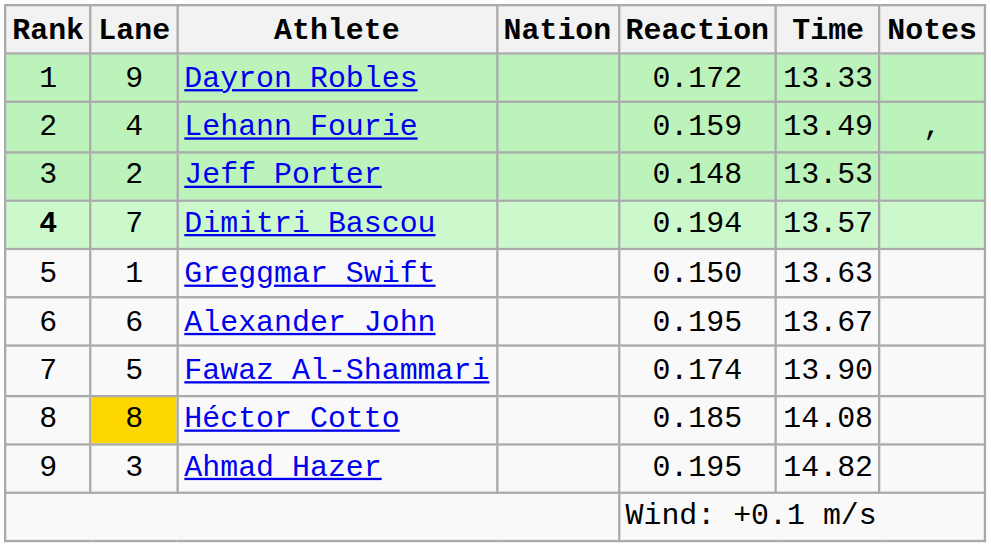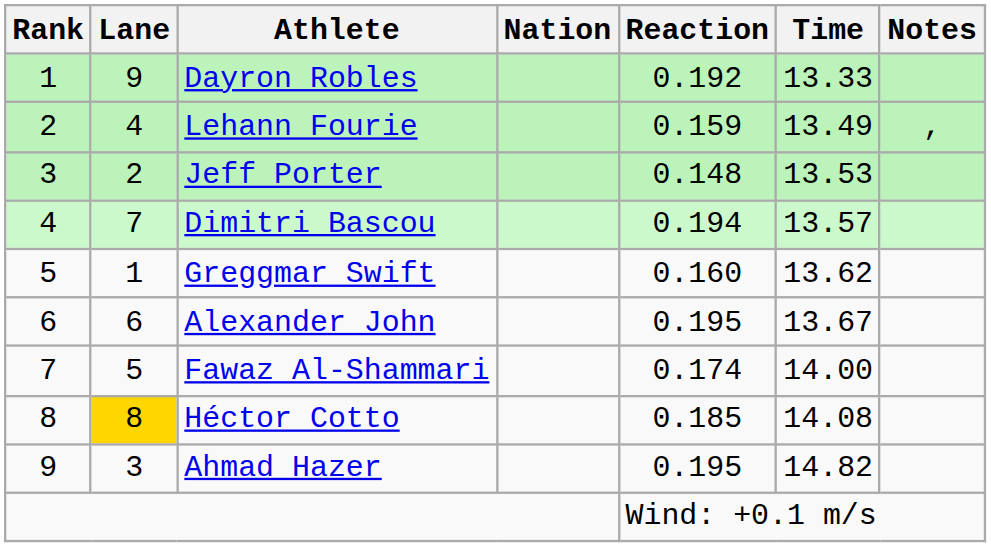Dayron Robles | Reaction: 0.172 -> 0.192
Dimitri Bascou | Rank: bold -> normal
Greggmar Swift | Reaction: 0.150 -> 0.160
Greggmar Swift | Time: 13.63 -> 13.62
Fawaz Al-Shammari | Time: 13.90 -> 14.00
